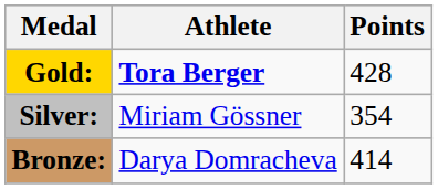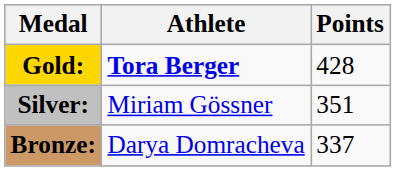Silver: | Points: 354 -> 351
Bronze: | Points: 414 -> 337
